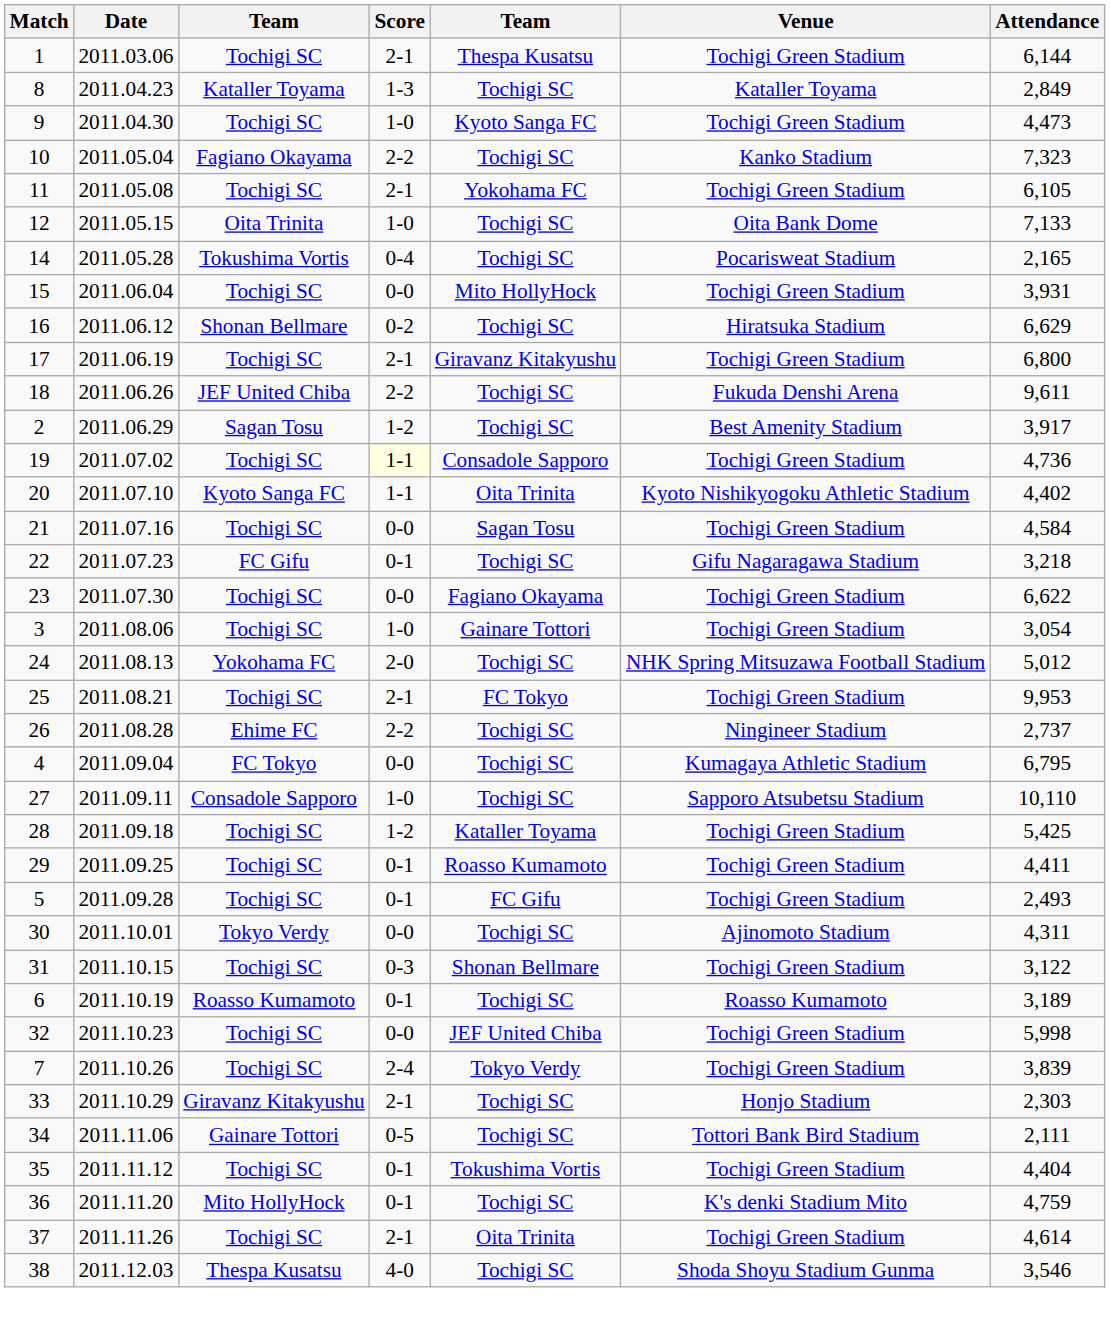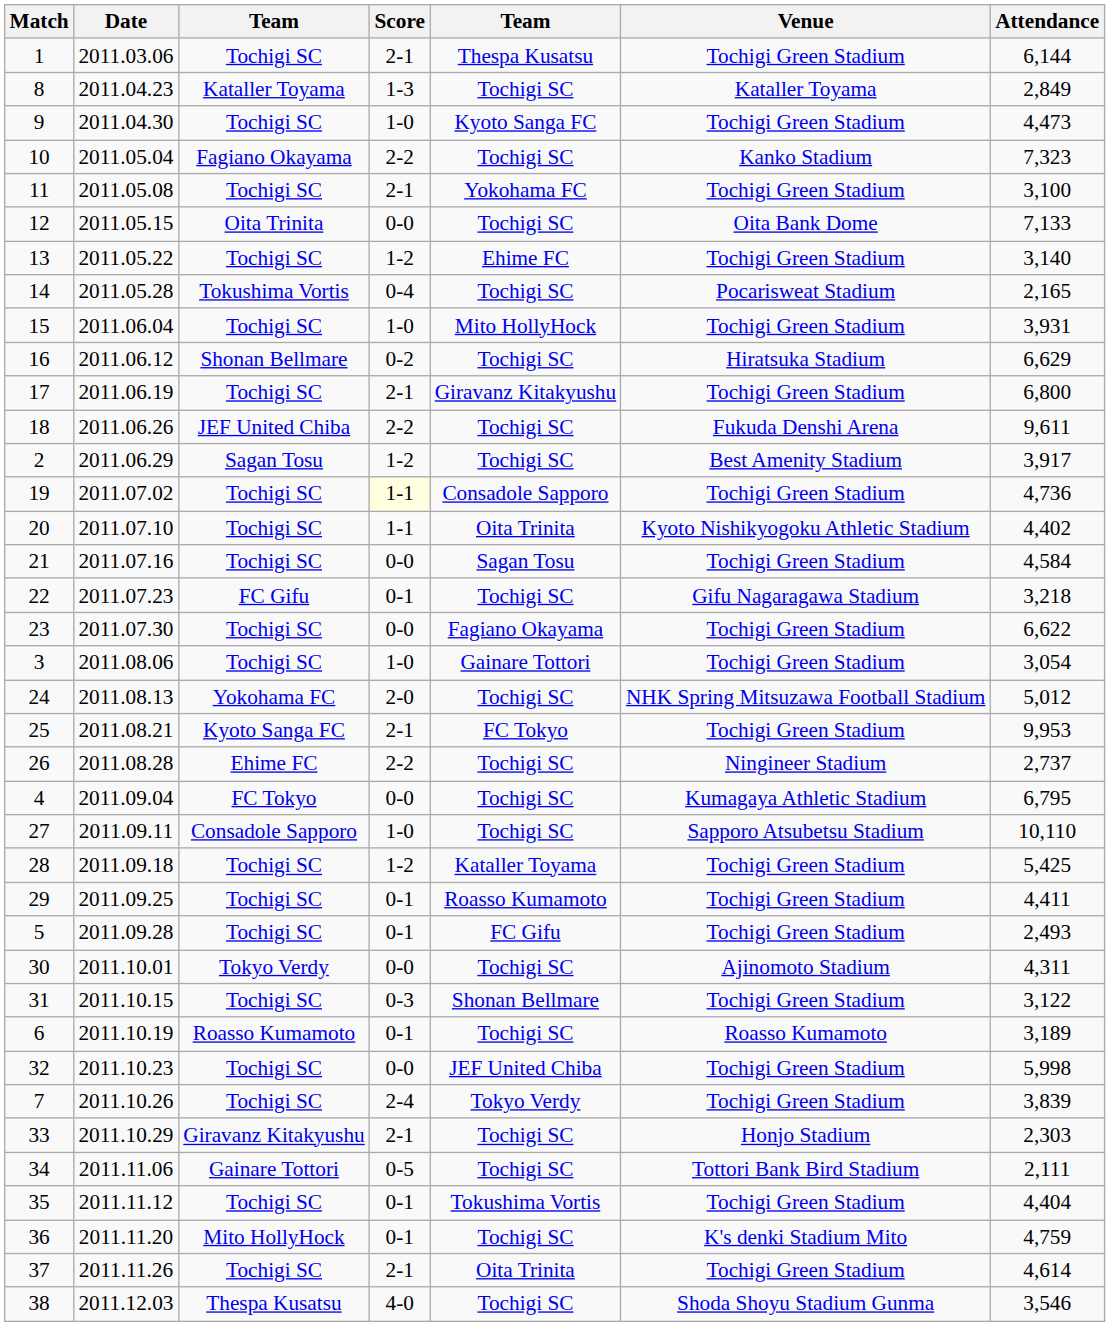11 | Attendance: 6,105 -> 3,100
12 | Score: 1-0 -> 0-0
+ row: 13 | 2011.05.22 | Tochigi SC | 1-2 | Ehime FC | Tochigi Green Stadium | 3,140
15 | Score: 0-0 -> 1-0
20 | column 3: Kyoto Sanga FC -> Tochigi SC
25 | column 3: Tochigi SC -> Kyoto Sanga FC
